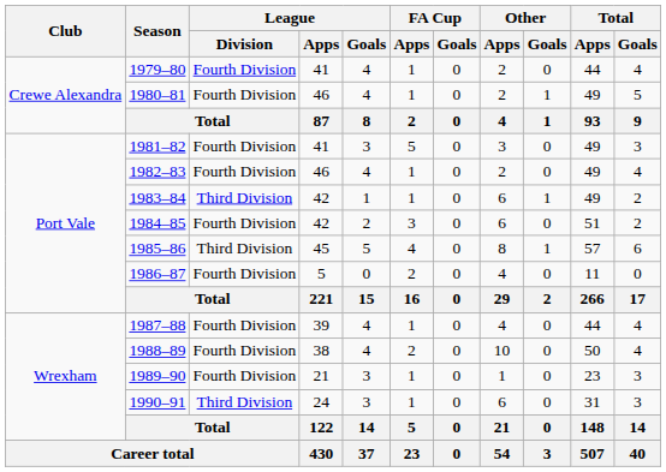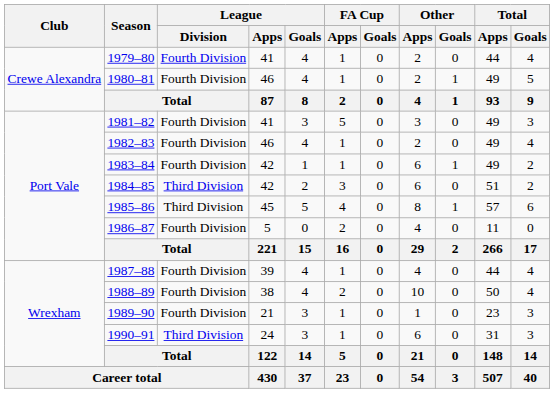1983–84 | League / Division: Third Division -> Fourth Division
1984–85 | League / Division: Fourth Division -> Third Division
